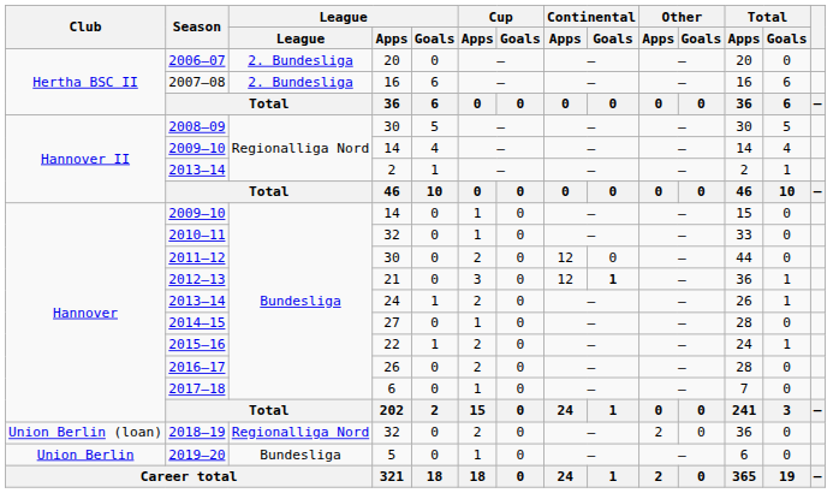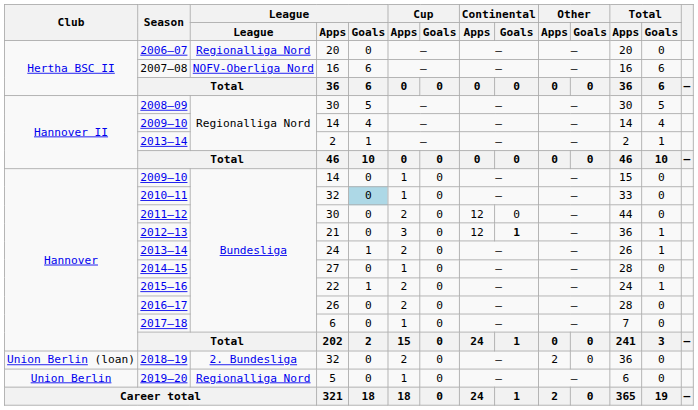2006–07 | League: 2. Bundesliga -> Regionalliga Nord
2007–08 | League: 2. Bundesliga -> NOFV-Oberliga Nord
2010–11 | League / Goals: no background -> lightblue background
2018–19 | League: Regionalliga Nord -> 2. Bundesliga
2019–20 | League: Bundesliga -> Regionalliga Nord
